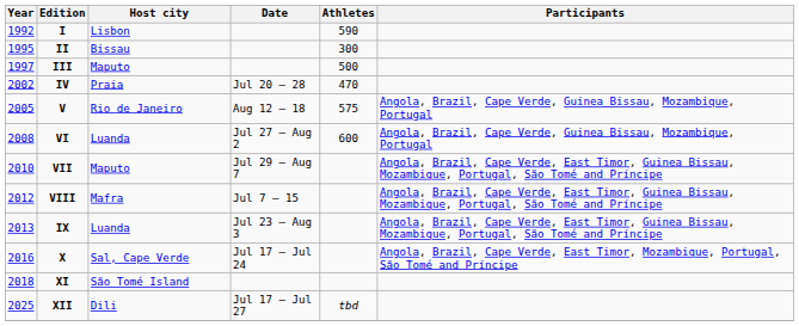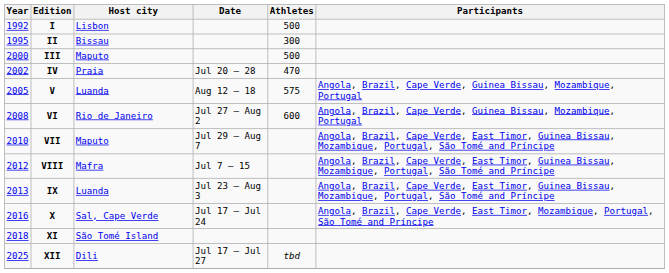I | Athletes: 590 -> 500
III | Year: 1997 -> 2000
V | Host city: Rio de Janeiro -> Luanda
VI | Host city: Luanda -> Rio de Janeiro
